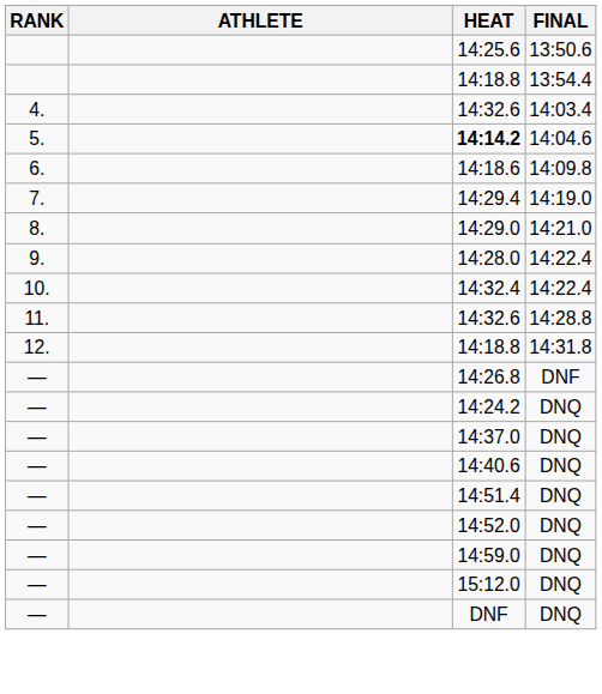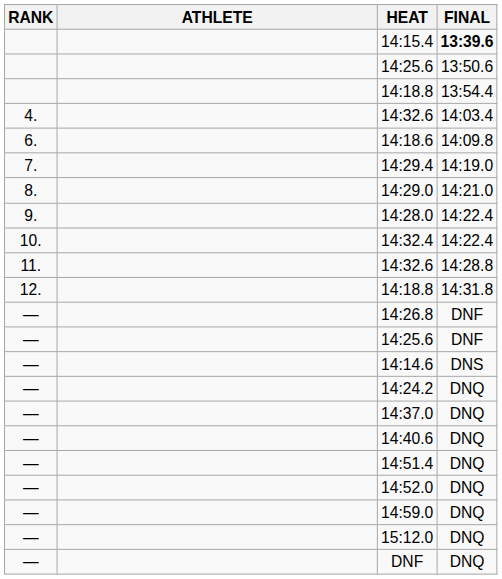+ row: 14:15.4 | 13:39.6
- row: 5. | 14:14.2 | 14:04.6
+ row: — | 14:25.6 | DNF
+ row: — | 14:14.6 | DNS
